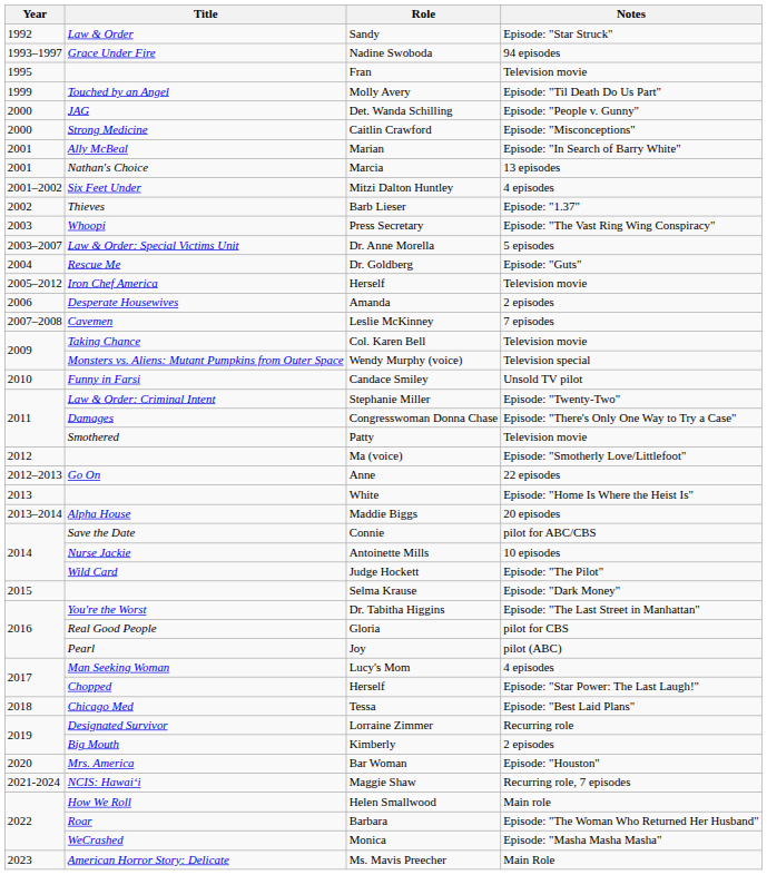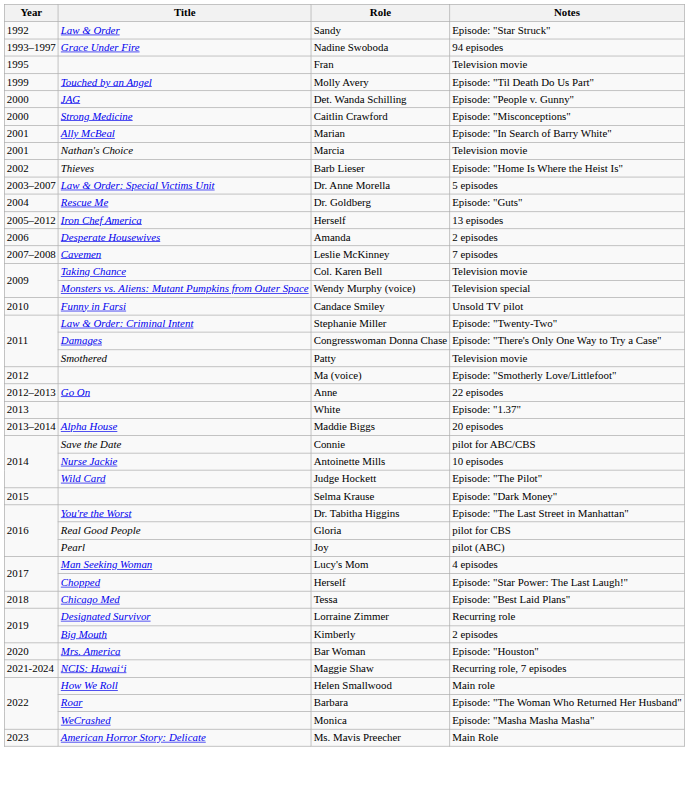Marcia | Notes: 13 episodes -> Television movie
- row: 2001–2002 | Six Feet Under | Mitzi Dalton Huntley | 4 episodes
Barb Lieser | Notes: Episode: "1.37" -> Episode: "Home Is Where the Heist Is"
- row: 2003 | Whoopi | Press Secretary | Episode: "The Vast Ring Wing Conspiracy"
Iron Chef America / Herself | Notes: Television movie -> 13 episodes
White | Notes: Episode: "Home Is Where the Heist Is" -> Episode: "1.37"
